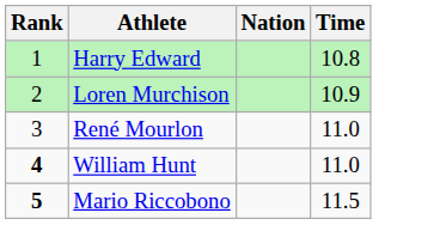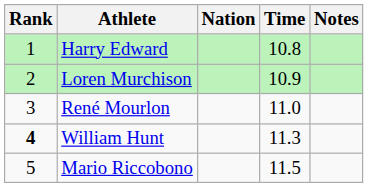+ column: Notes
William Hunt | Time: 11.0 -> 11.3
Mario Riccobono | Rank: bold -> normal
